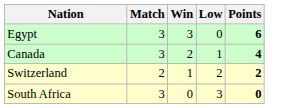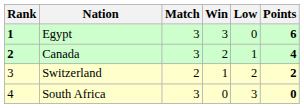+ column: Rank | 1 | 2 | 3 | 4
